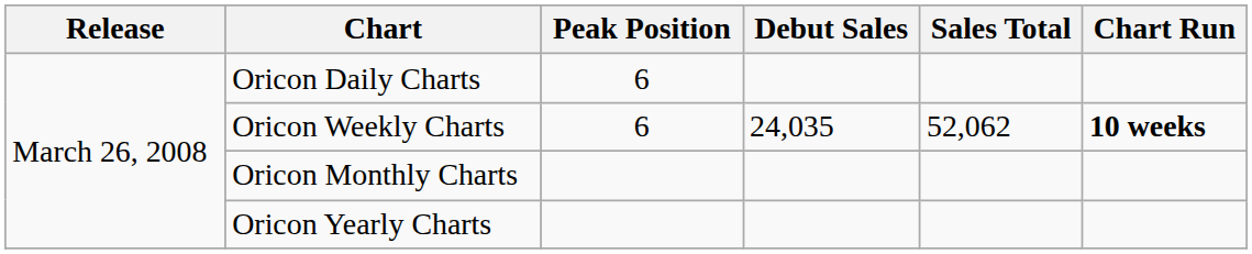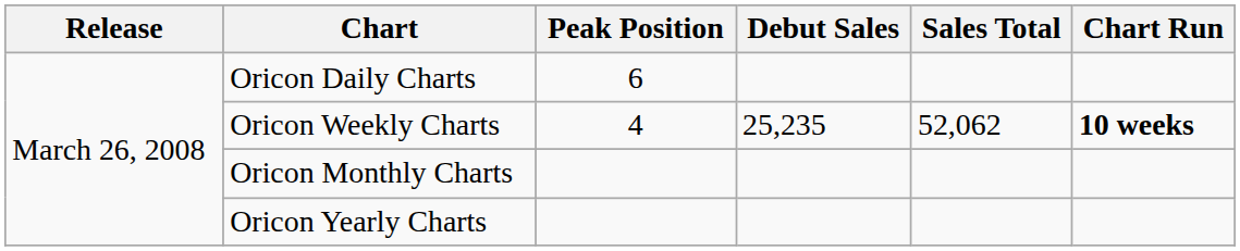Oricon Weekly Charts | Peak Position: 6 -> 4
Oricon Weekly Charts | Debut Sales: 24,035 -> 25,235
